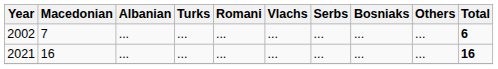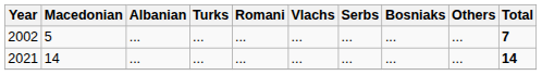2002 | Macedonian: 7 -> 5
2002 | Total: 6 -> 7
2021 | Macedonian: 16 -> 14
2021 | Total: 16 -> 14
